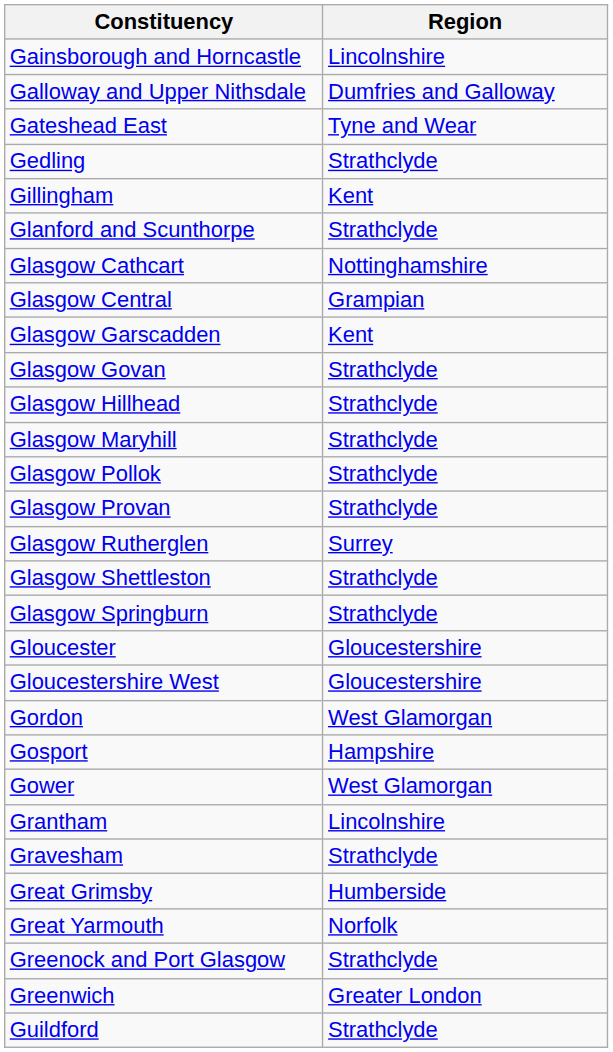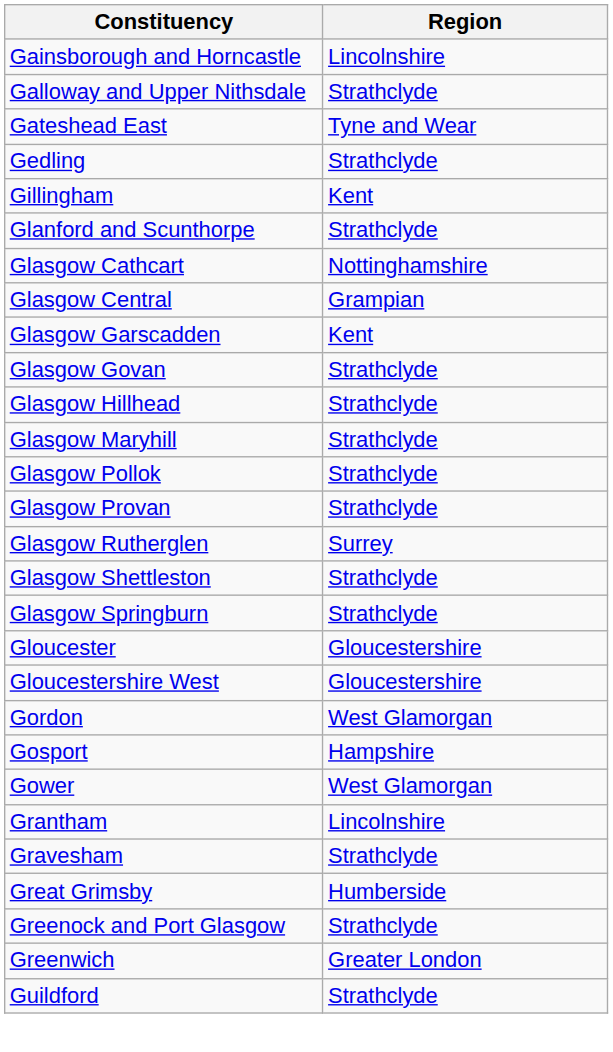Galloway and Upper Nithsdale | Region: Dumfries and Galloway -> Strathclyde
- row: Great Yarmouth | Norfolk
